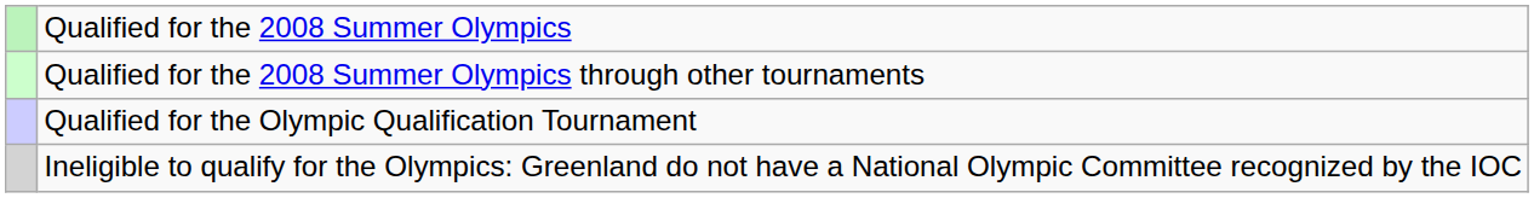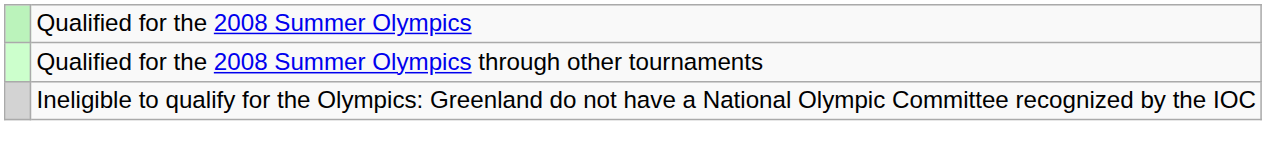- row: Qualified for the Olympic Qualification Tournament
